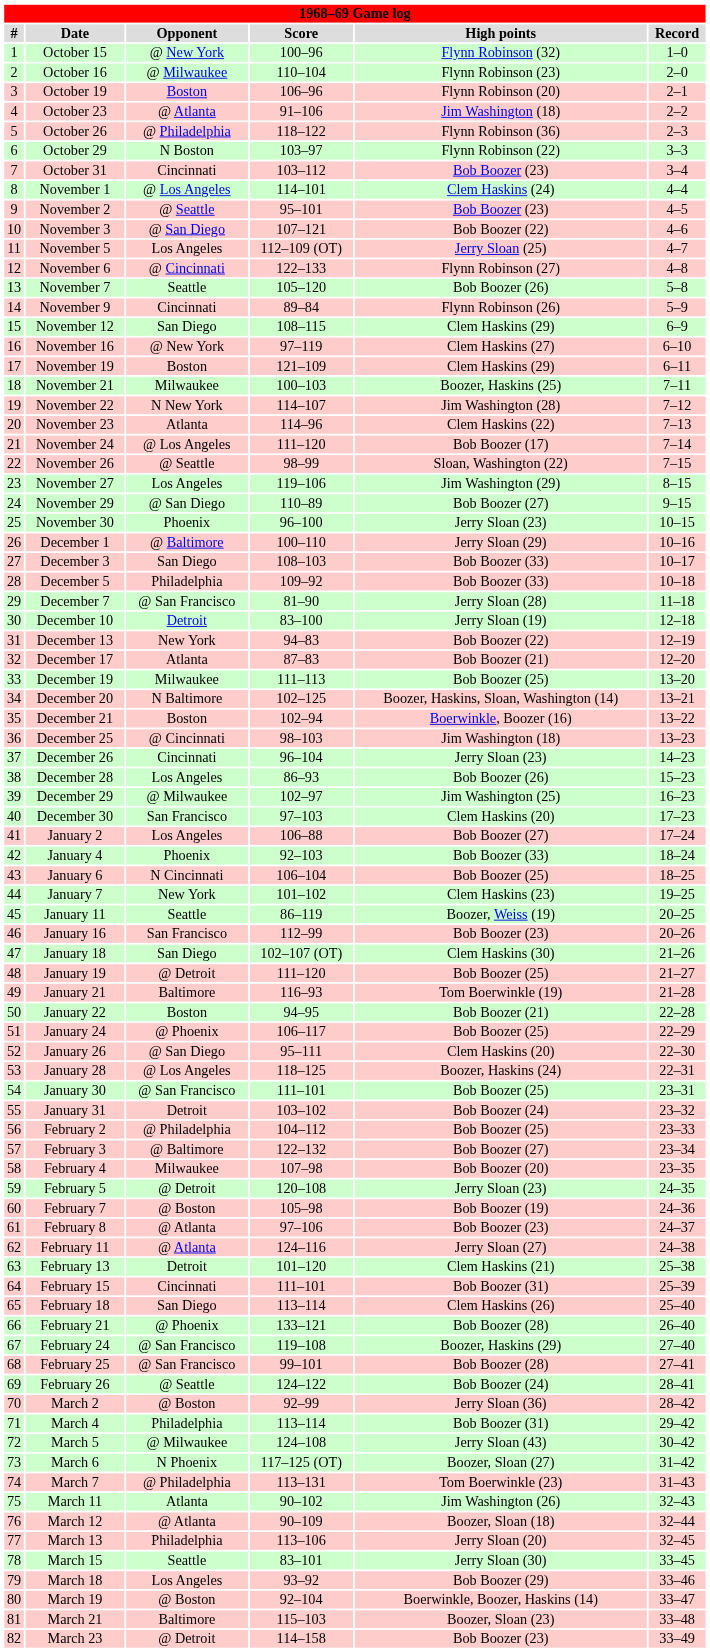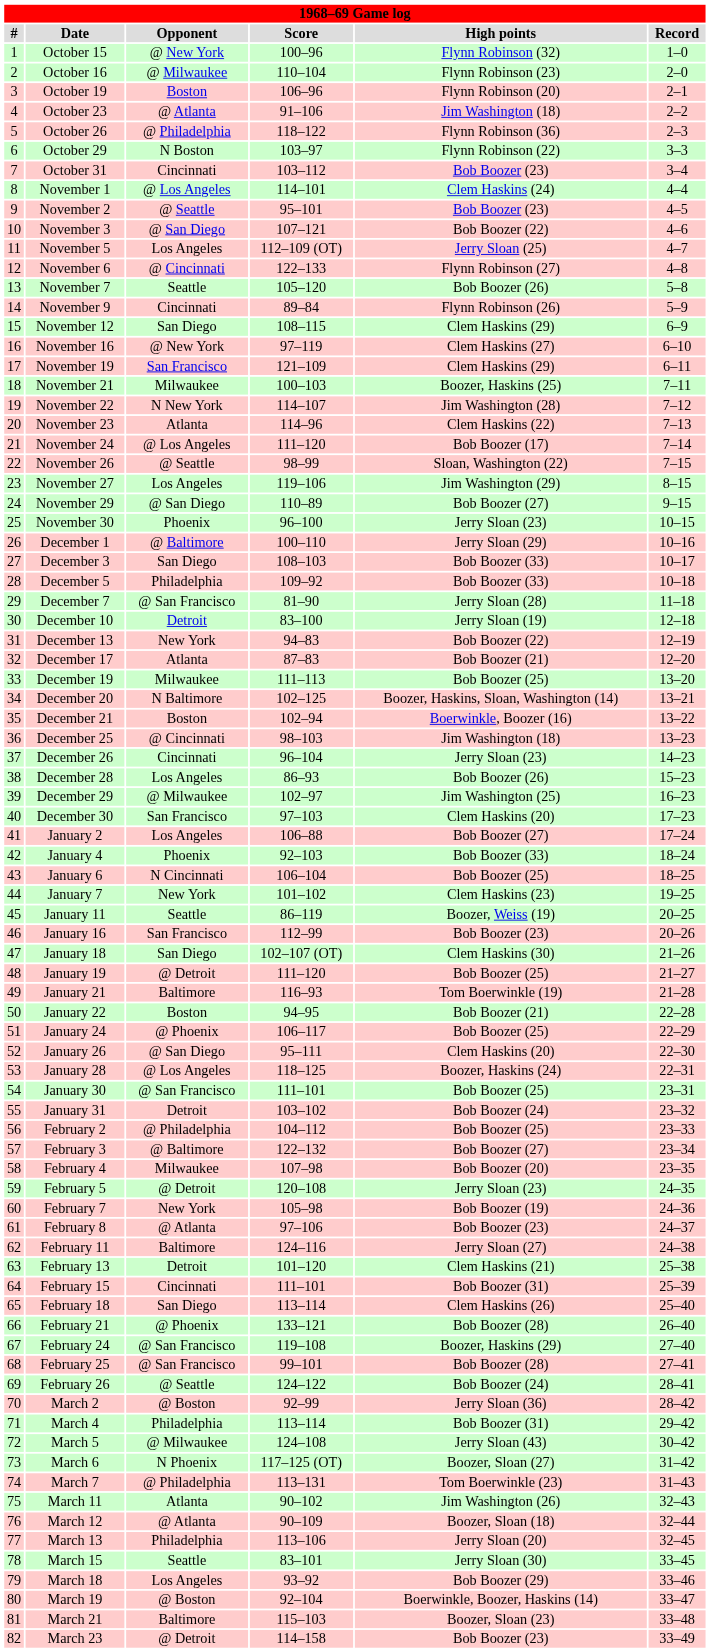November 19 | Opponent: Boston -> San Francisco
February 7 | Opponent: @ Boston -> New York
February 11 | Opponent: @ Atlanta -> Baltimore
